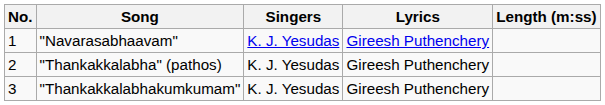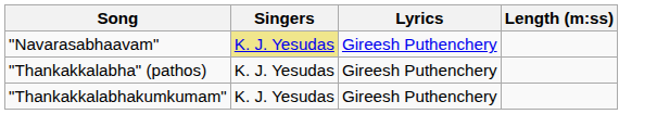- column: No. | 1 | 2 | 3
"Navarasabhaavam" | Singers: no background -> khaki background
